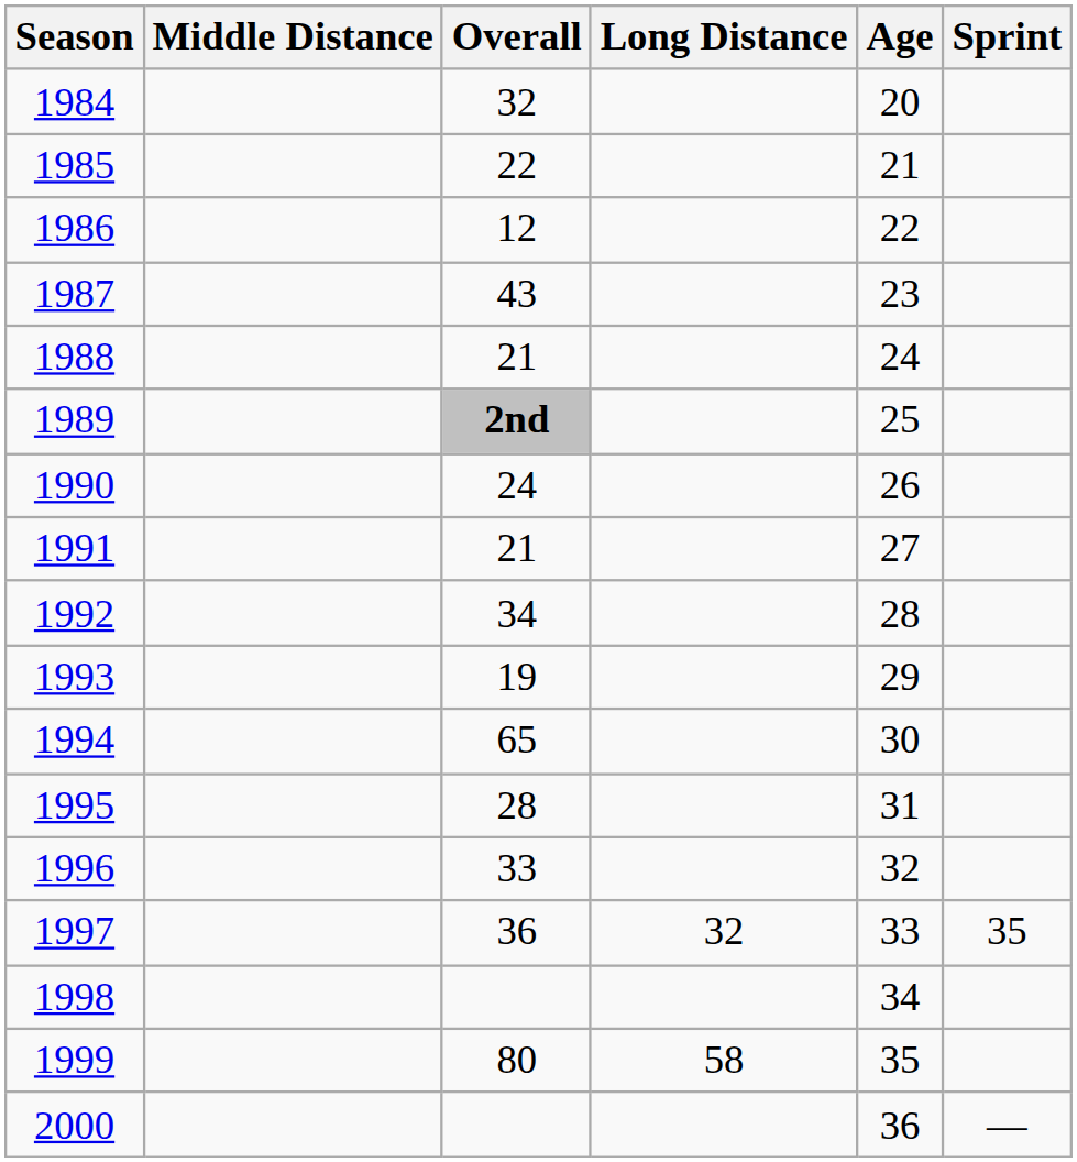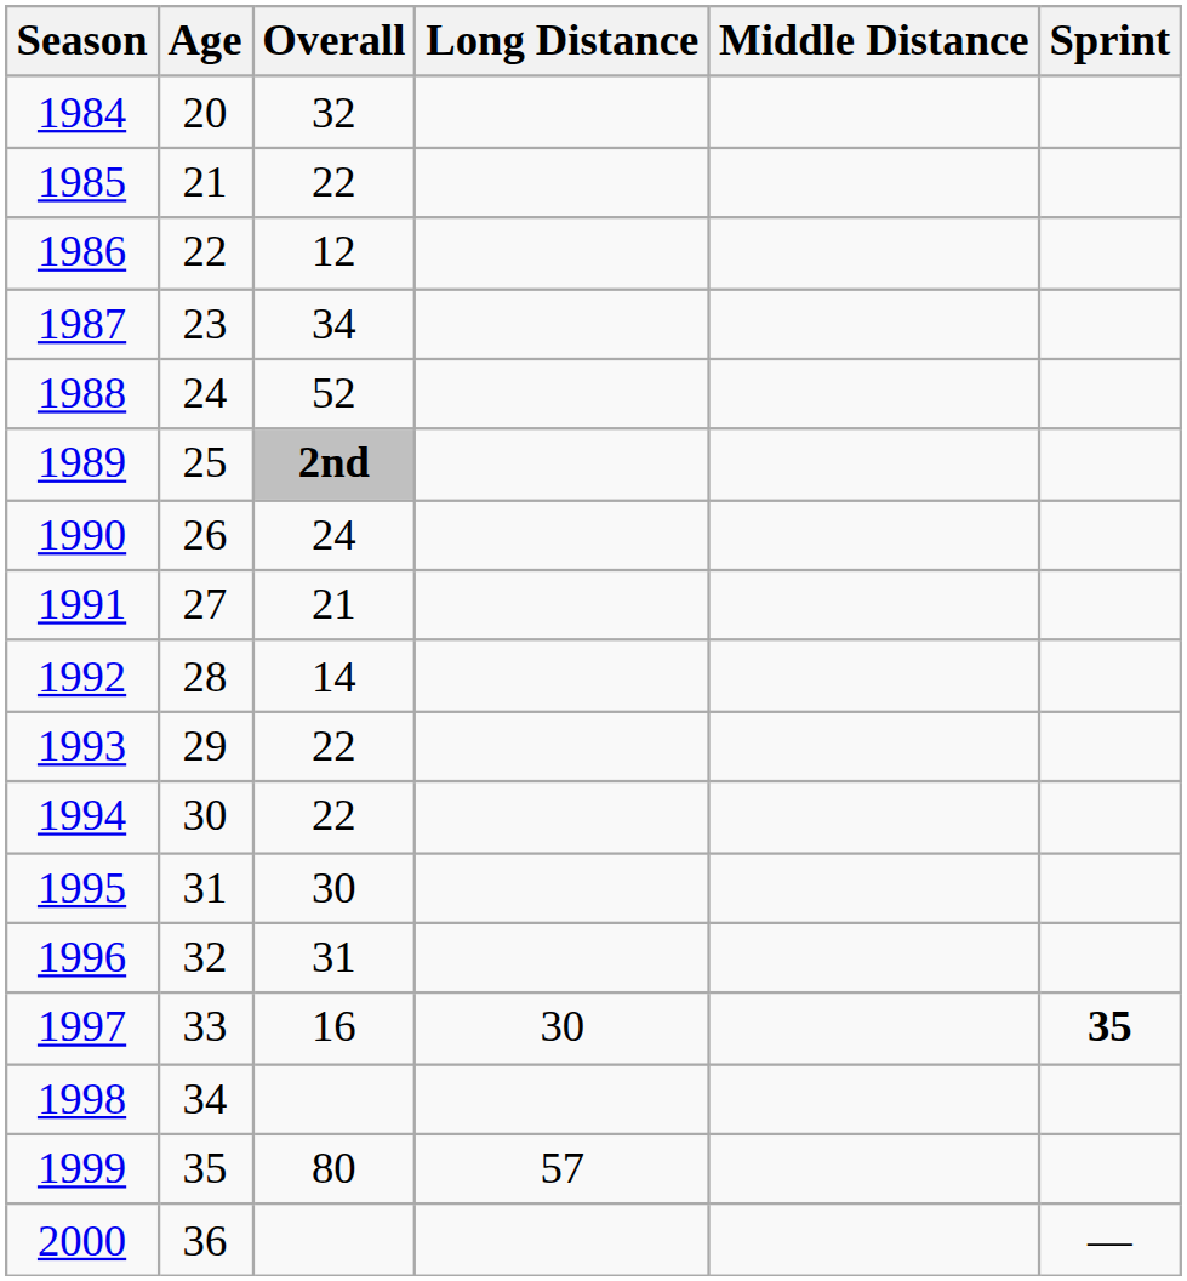columns swapped: Age <-> Middle Distance
1987 | Overall: 43 -> 34
1988 | Overall: 21 -> 52
1992 | Overall: 34 -> 14
1993 | Overall: 19 -> 22
1994 | Overall: 65 -> 22
1995 | Overall: 28 -> 30
1996 | Overall: 33 -> 31
1997 | Overall: 36 -> 16
1997 | Long Distance: 32 -> 30
1997 | Sprint: normal -> bold
1999 | Long Distance: 58 -> 57
